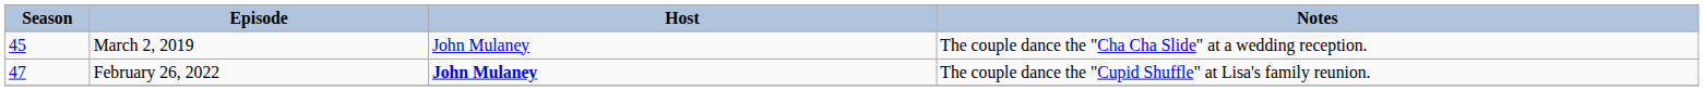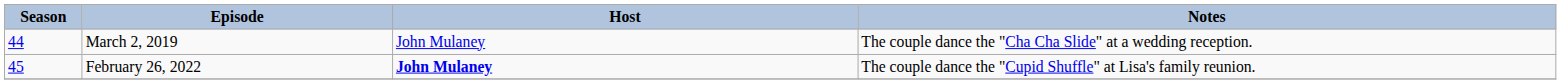March 2, 2019 | Season: 45 -> 44
February 26, 2022 | Season: 47 -> 45
